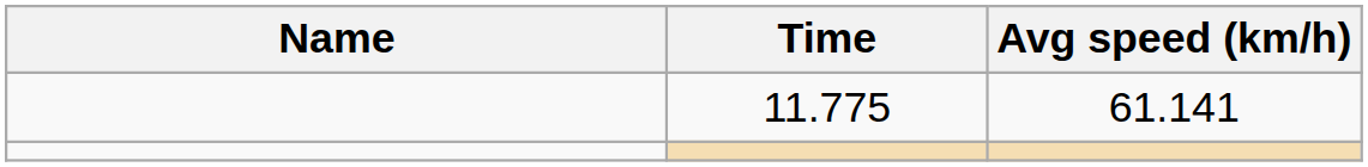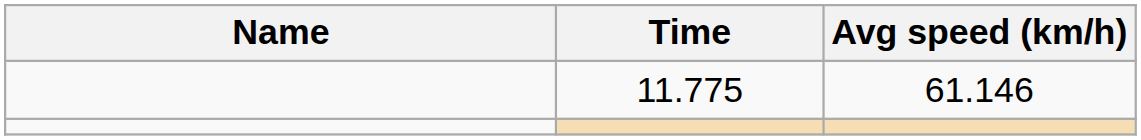11.775 | Avg speed (km/h): 61.141 -> 61.146
